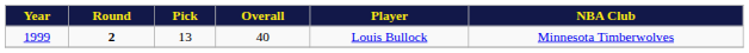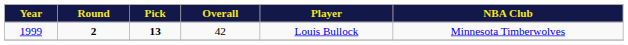1999 | Pick: normal -> bold
1999 | Overall: 40 -> 42
